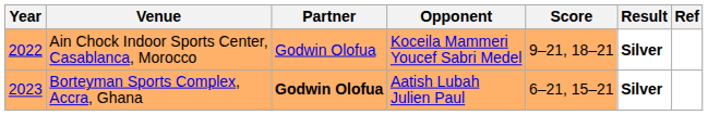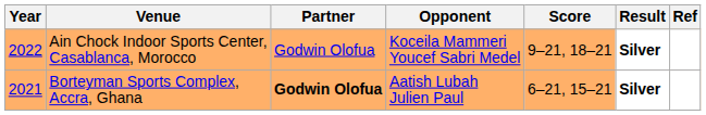Borteyman Sports Complex, Accra, Ghana | Year: 2023 -> 2021
